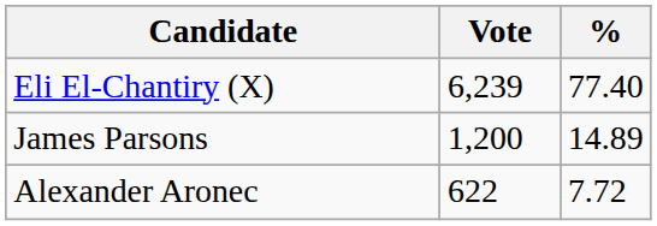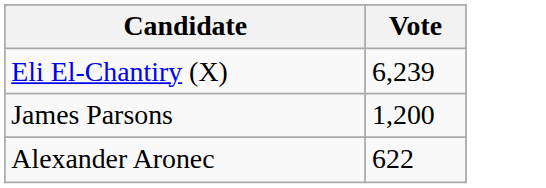- column: % | 77.40 | 14.89 | 7.72
